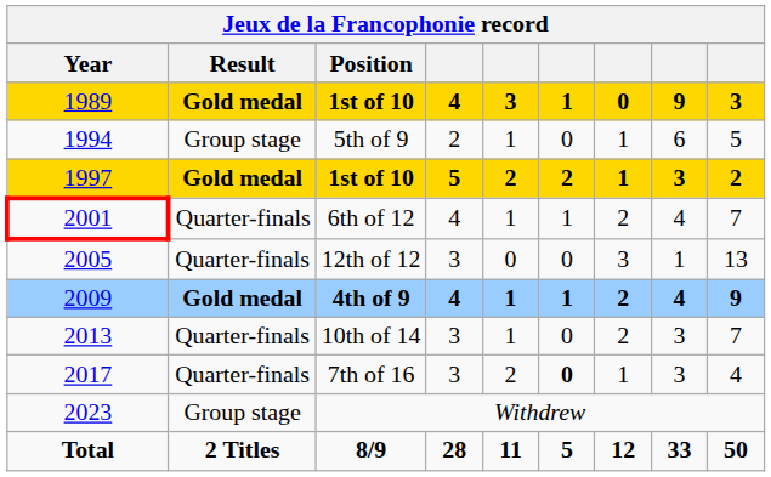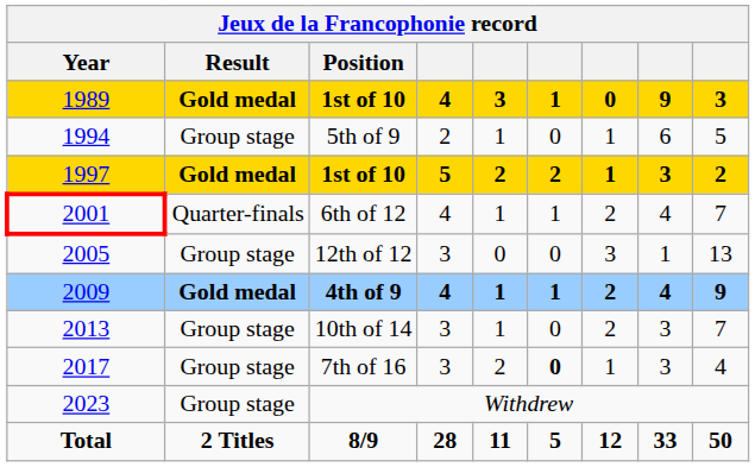12th of 12 | Result: Quarter-finals -> Group stage
10th of 14 | Result: Quarter-finals -> Group stage
7th of 16 | Result: Quarter-finals -> Group stage
